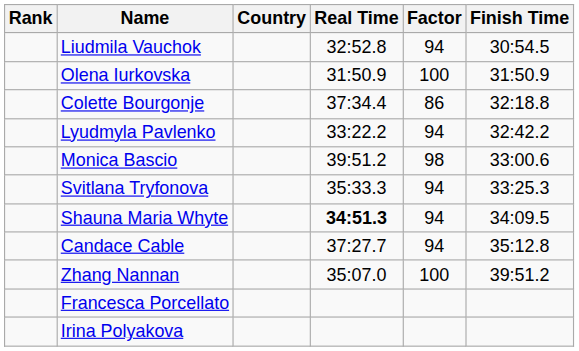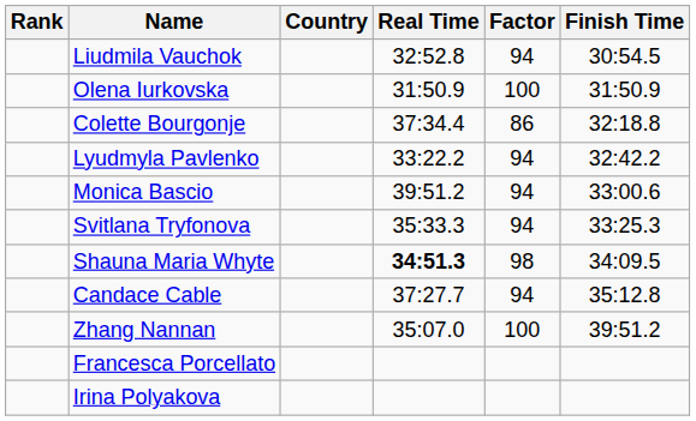Monica Bascio | Factor: 98 -> 94
Shauna Maria Whyte | Factor: 94 -> 98
